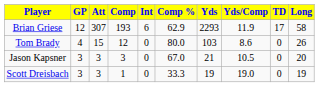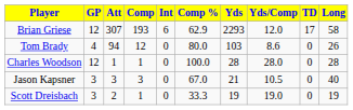Brian Griese | Yds/Comp: 11.9 -> 12.0
Tom Brady | Att: 15 -> 94
+ row: Charles Woodson | 12 | 1 | 1 | 0 | 100.0 | 28 | 28.0 | 0 | 28
Jason Kapsner | Long: 20 -> 40
Scott Dreisbach | Att: 3 -> 2
